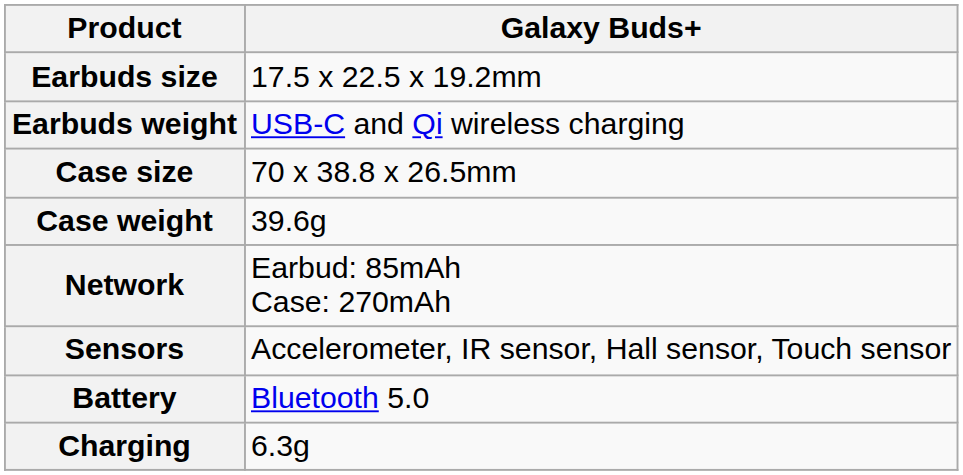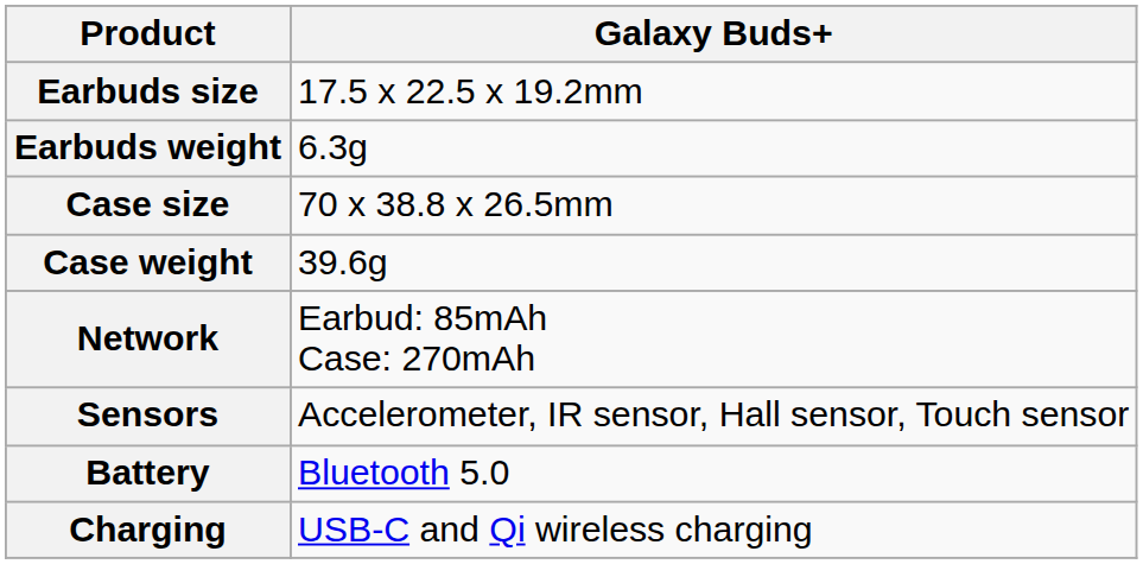Earbuds weight | Galaxy Buds+: USB-C and Qi wireless charging -> 6.3g
Charging | Galaxy Buds+: 6.3g -> USB-C and Qi wireless charging
